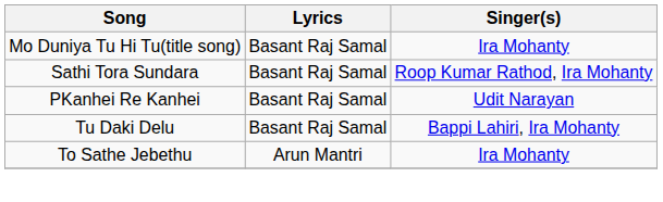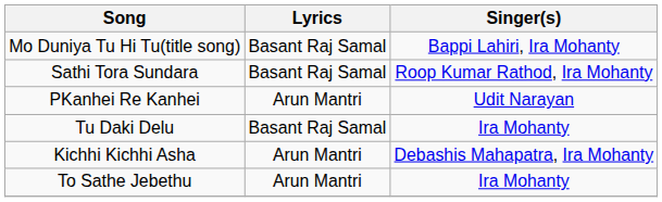Mo Duniya Tu Hi Tu(title song) | Singer(s): Ira Mohanty -> Bappi Lahiri, Ira Mohanty
PKanhei Re Kanhei | Lyrics: Basant Raj Samal -> Arun Mantri
Tu Daki Delu | Singer(s): Bappi Lahiri, Ira Mohanty -> Ira Mohanty
+ row: Kichhi Kichhi Asha | Arun Mantri | Debashis Mahapatra, Ira Mohanty
